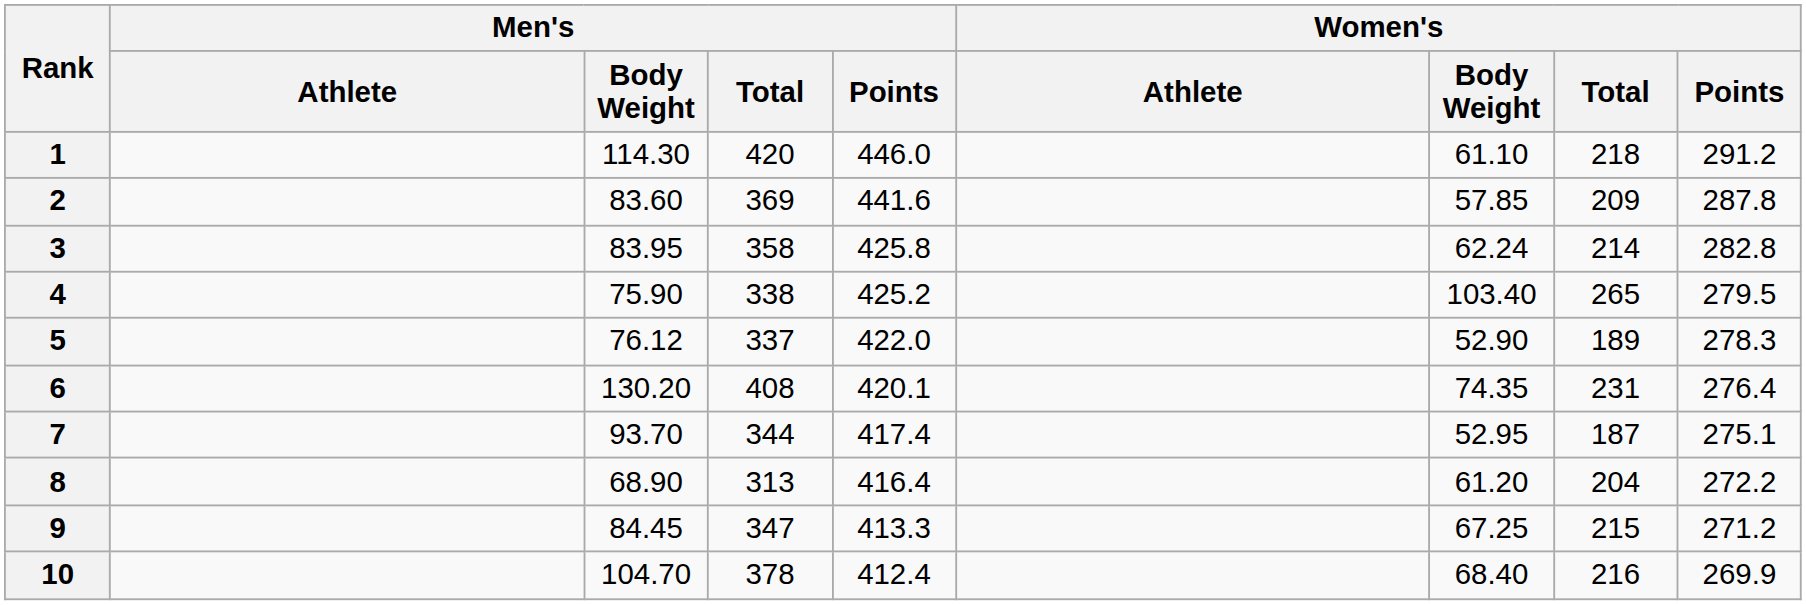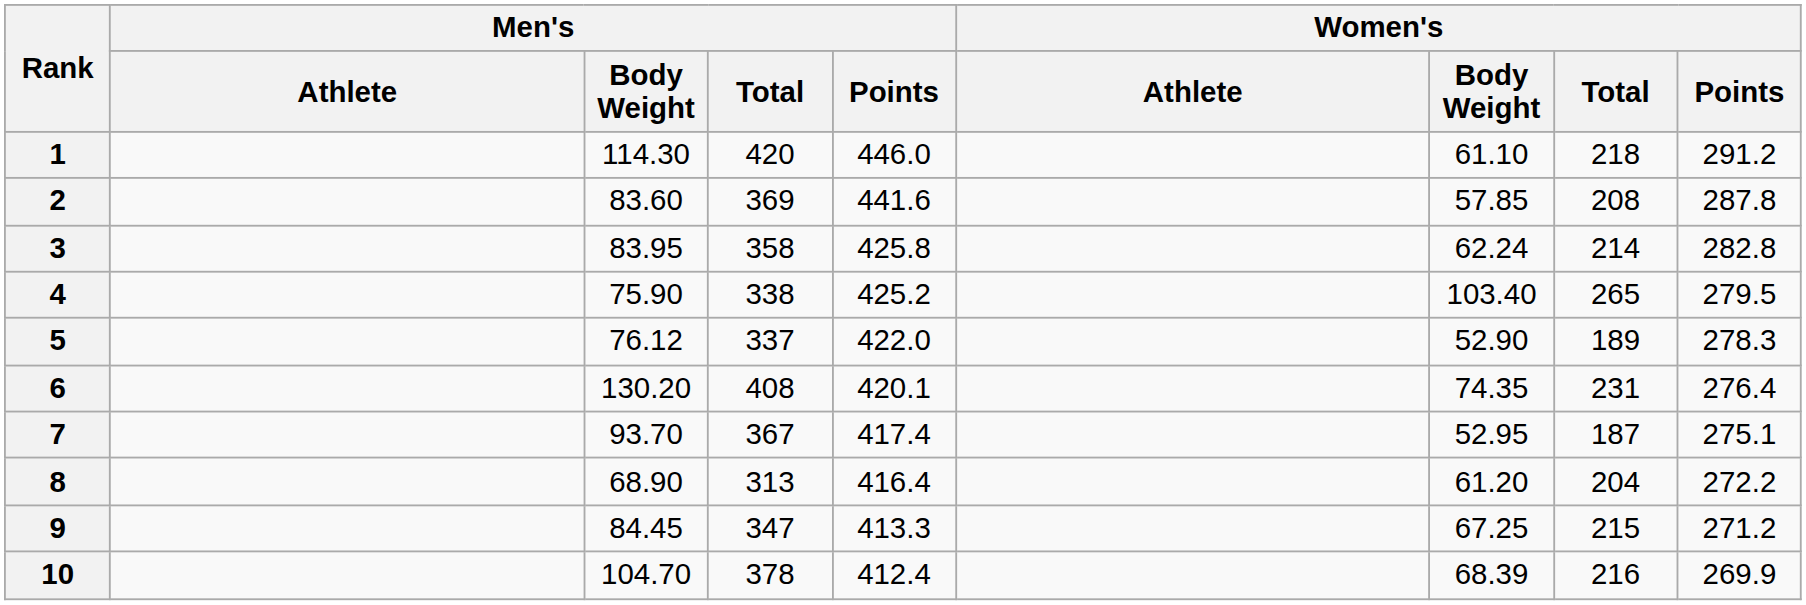2 | Women's / Total: 209 -> 208
7 | Men's / Total: 344 -> 367
10 | Women's / Body Weight: 68.40 -> 68.39
